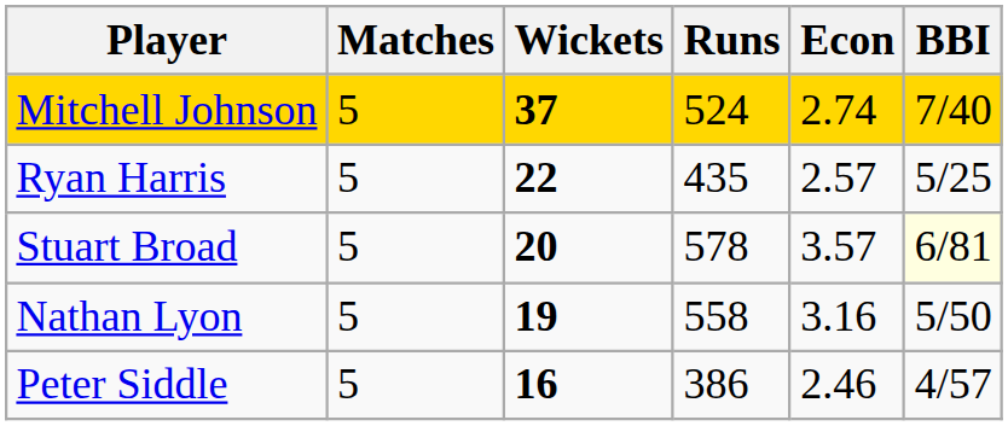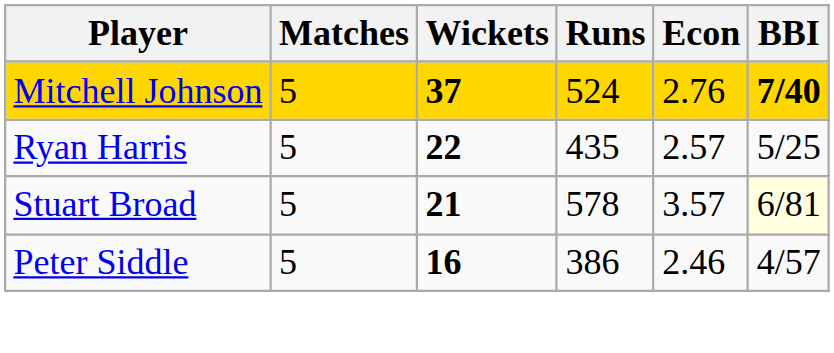Mitchell Johnson | Econ: 2.74 -> 2.76
Mitchell Johnson | BBI: normal -> bold
Stuart Broad | Wickets: 20 -> 21
- row: Nathan Lyon | 5 | 19 | 558 | 3.16 | 5/50
